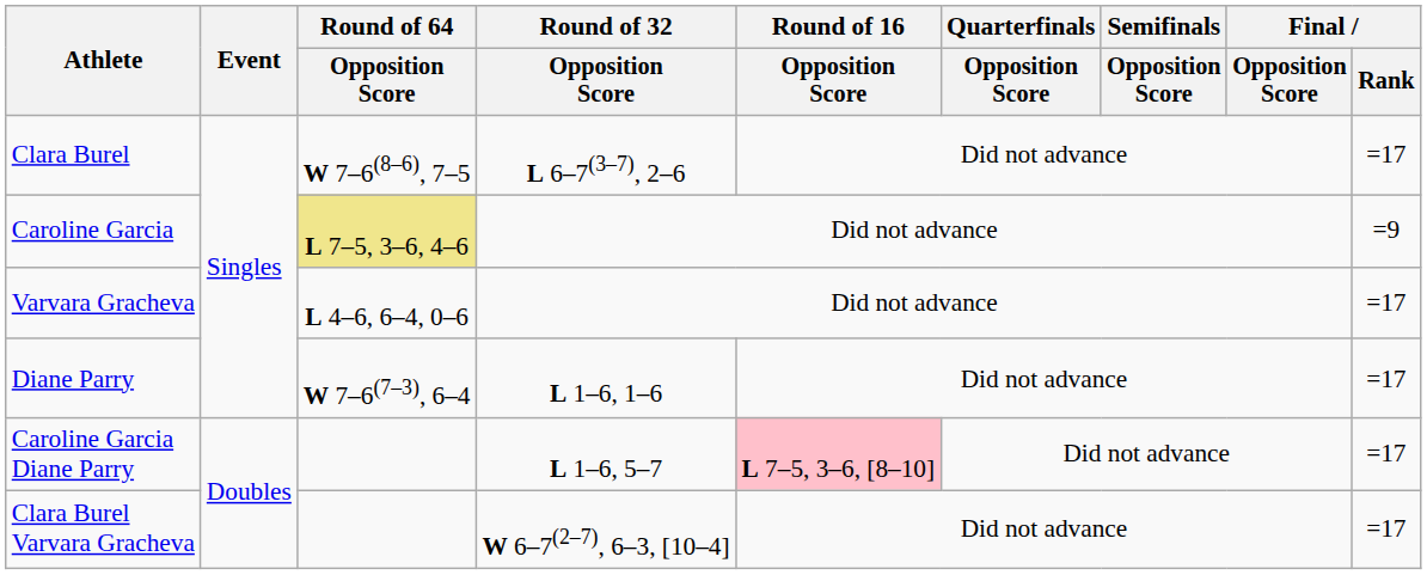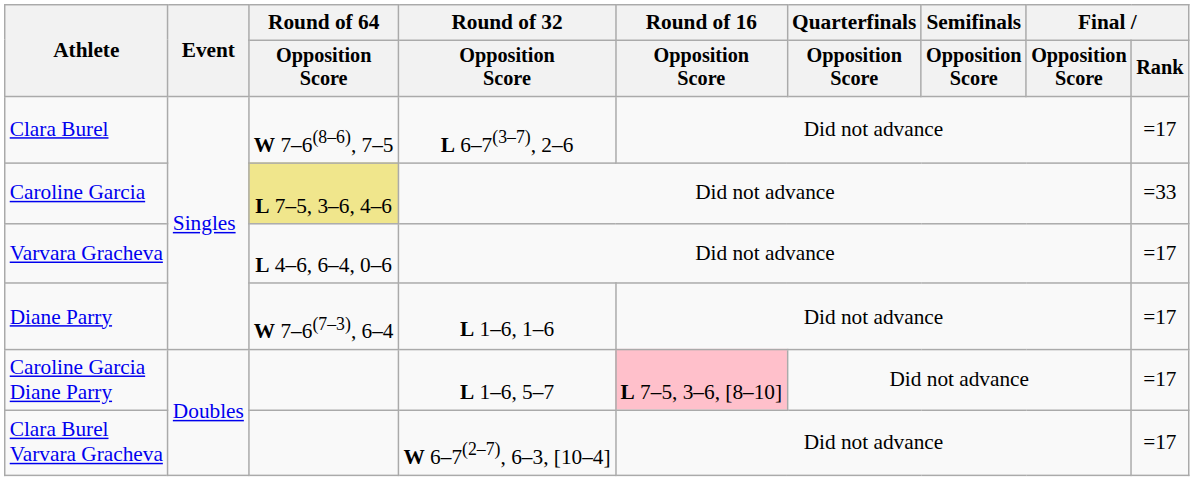Caroline Garcia | Final / Rank: =9 -> =33
